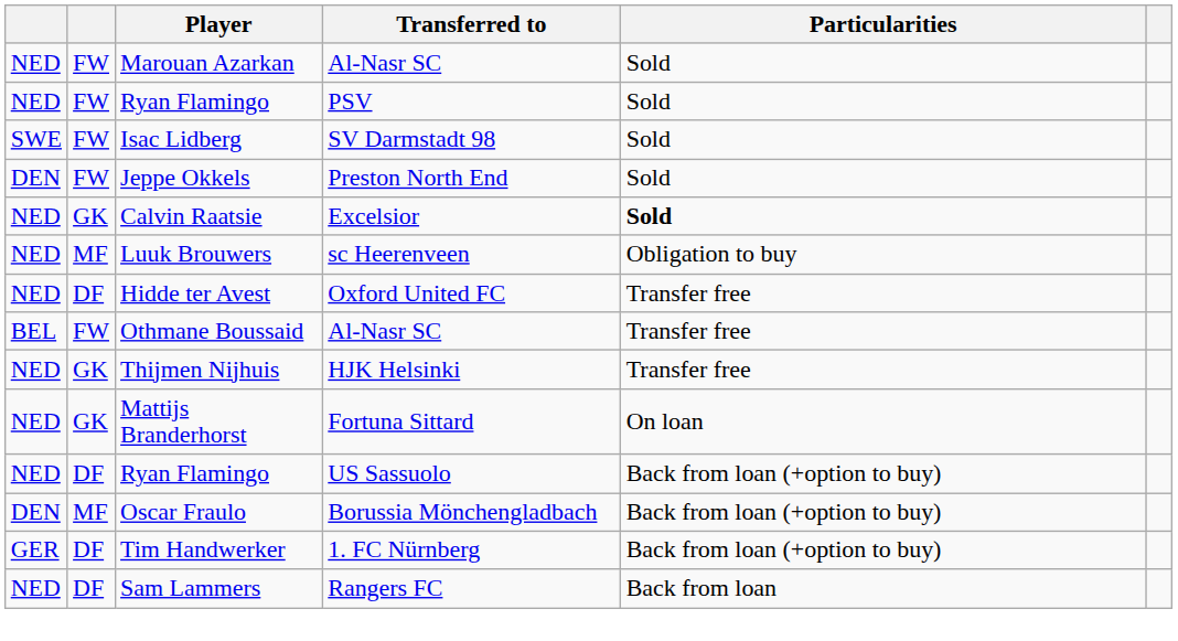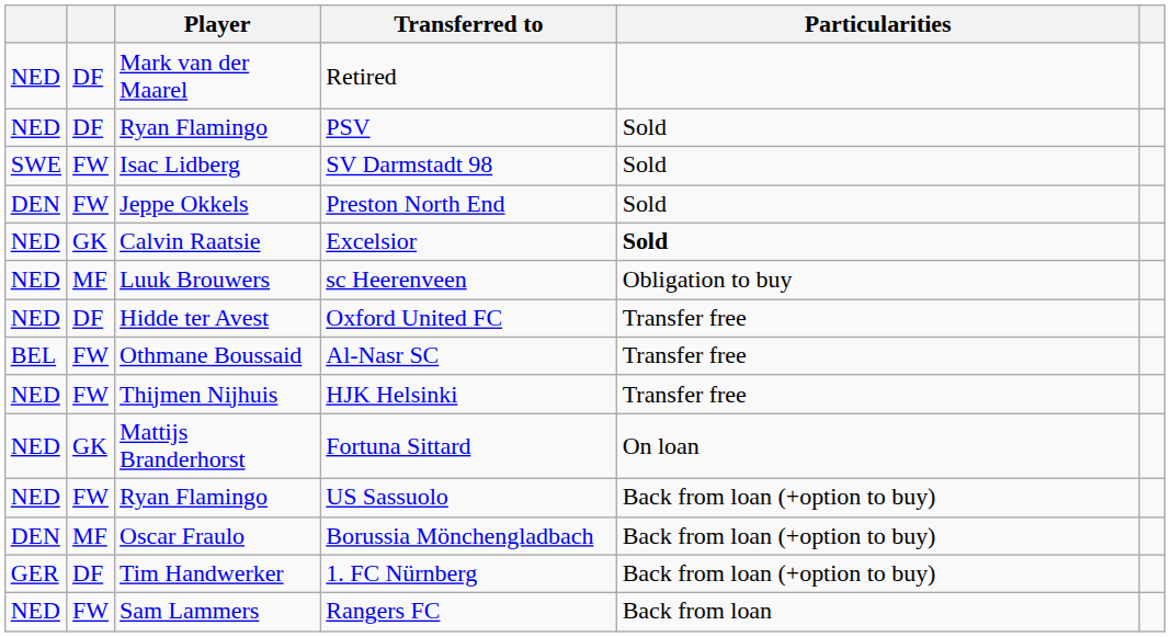+ row: NED | DF | Mark van der Maarel | Retired
- row: NED | FW | Marouan Azarkan | Al-Nasr SC | Sold
Ryan Flamingo / PSV | column 2: FW -> DF
Thijmen Nijhuis | column 2: GK -> FW
Ryan Flamingo / US Sassuolo | column 2: DF -> FW
Sam Lammers | column 2: DF -> FW
